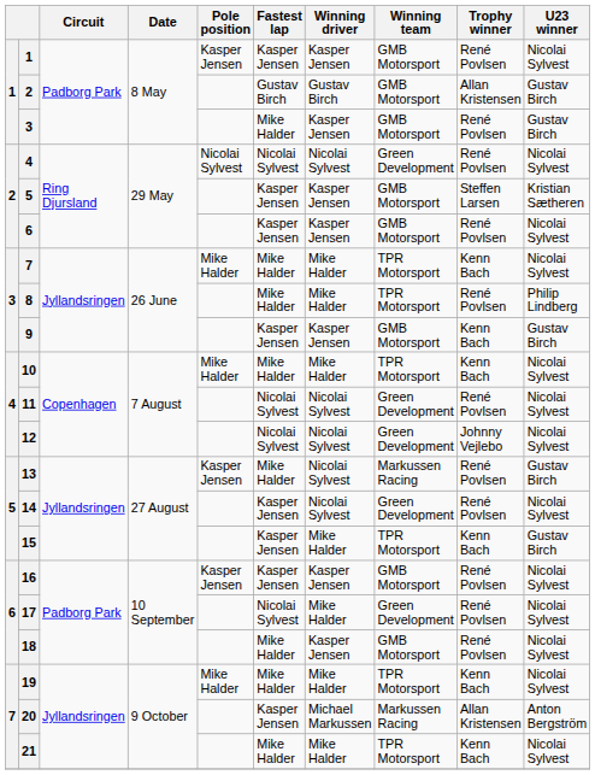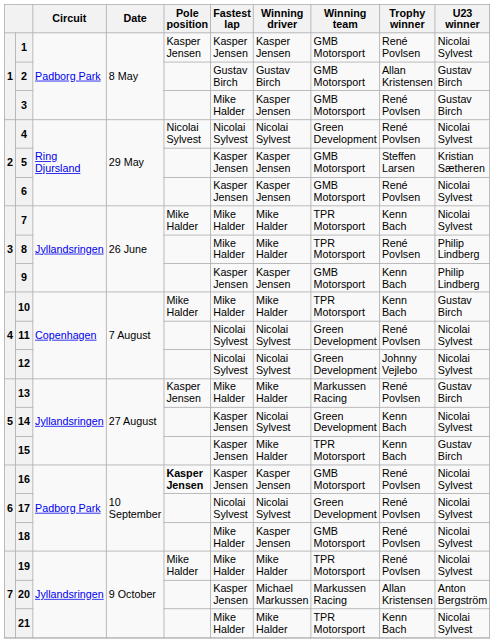9 | U23 winner: Gustav Birch -> Philip Lindberg
10 | U23 winner: Nicolai Sylvest -> Gustav Birch
13 | Winning driver: Nicolai Sylvest -> Mike Halder
14 | Trophy winner: René Povlsen -> Kenn Bach
16 | Pole position: normal -> bold
17 | Winning driver: Mike Halder -> Nicolai Sylvest
19 | Trophy winner: Kenn Bach -> René Povlsen
